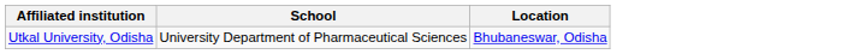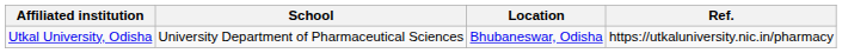+ column: Ref. | https://utkaluniversity.nic.in/pharmacy
